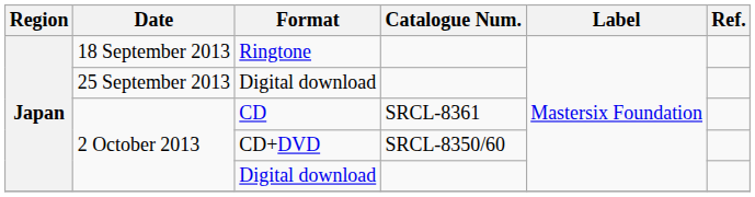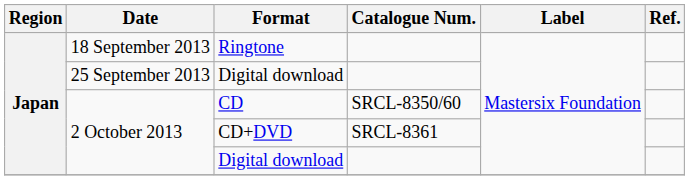CD | Catalogue Num.: SRCL-8361 -> SRCL-8350/60
CD+DVD | Catalogue Num.: SRCL-8350/60 -> SRCL-8361
